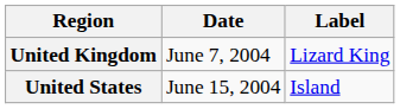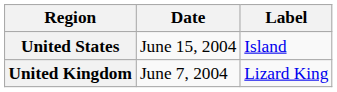rows swapped: United Kingdom <-> United States
